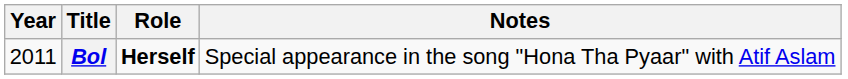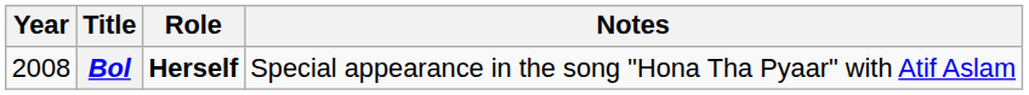Bol | Year: 2011 -> 2008
